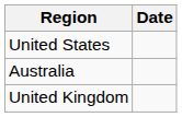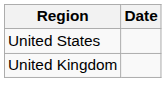- row: Australia
